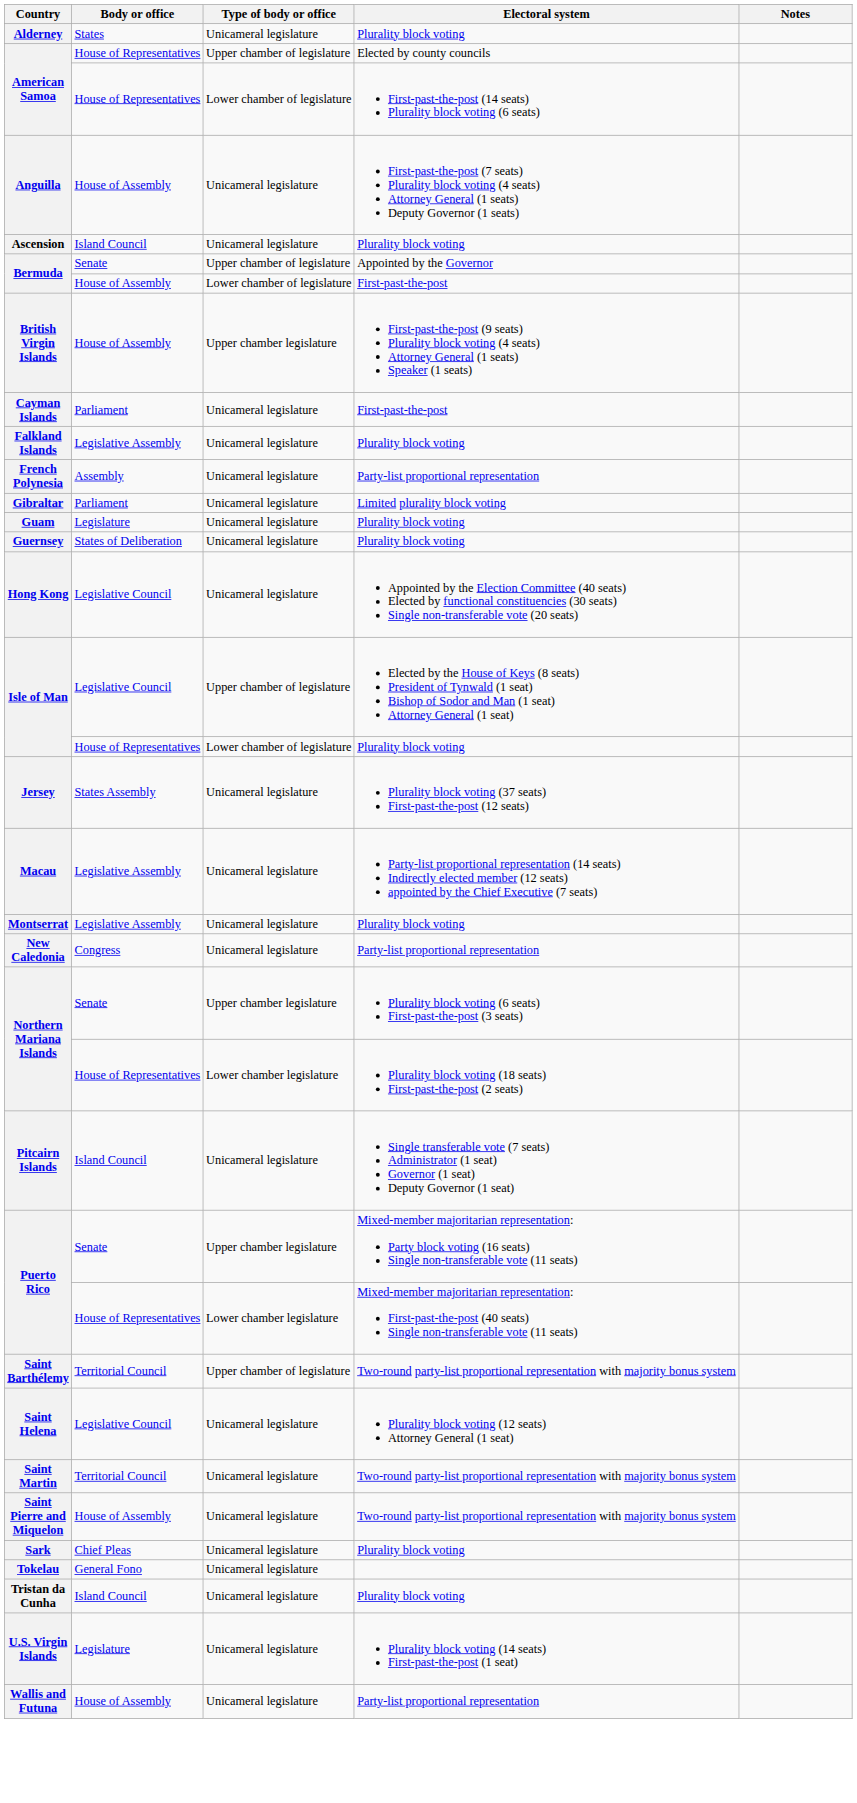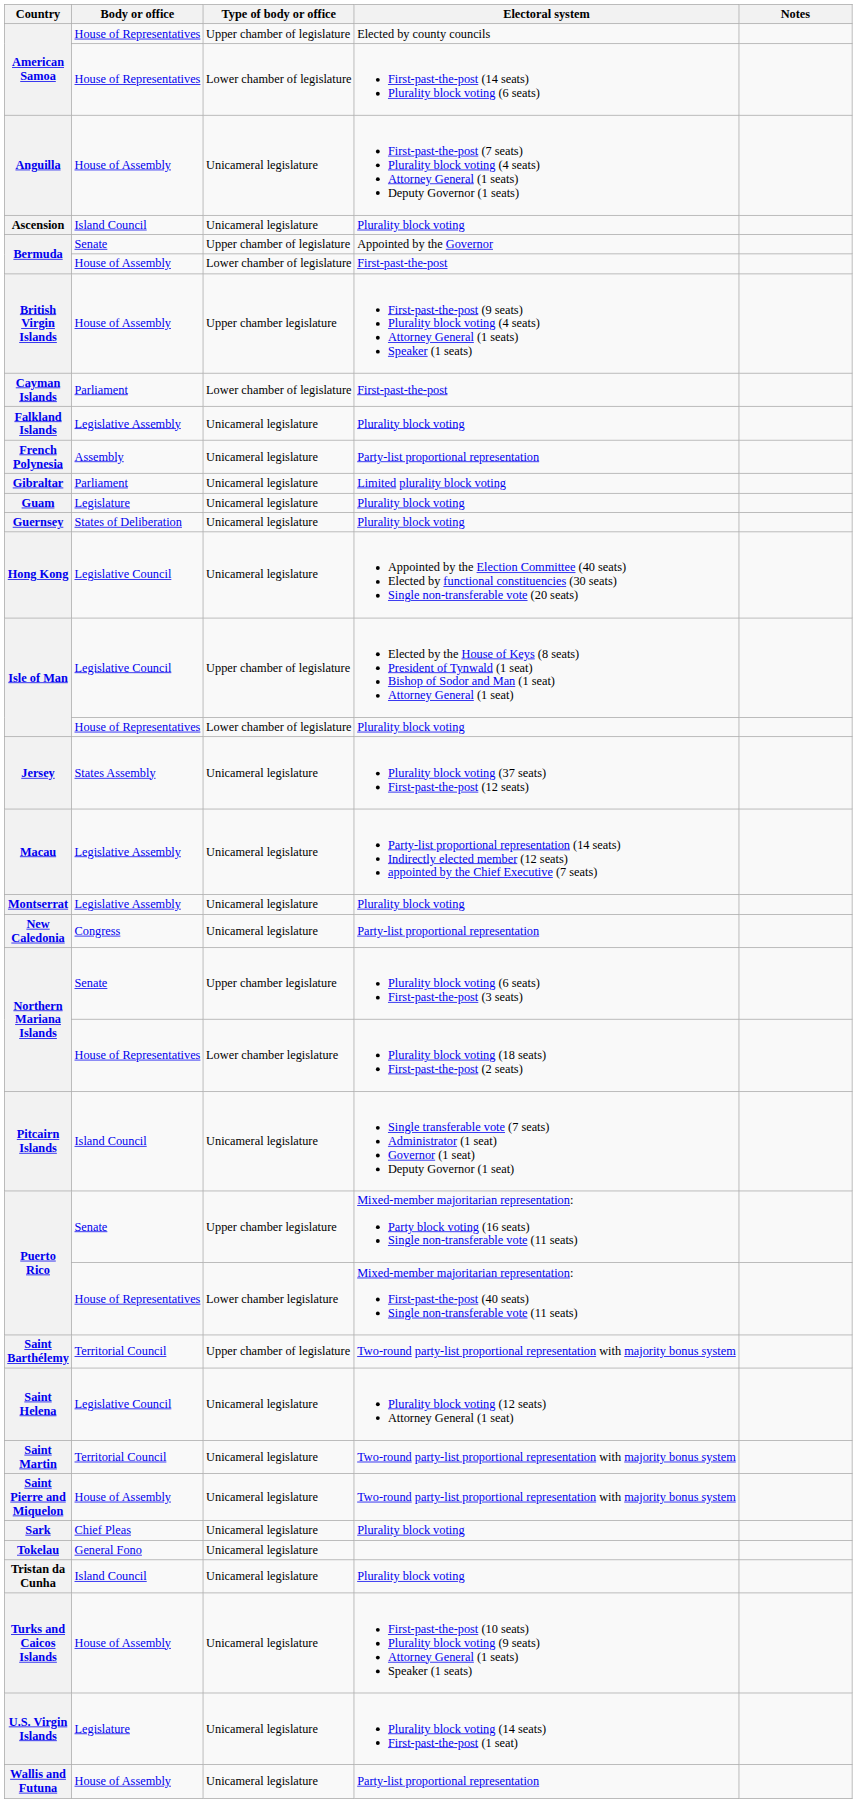- row: Alderney | States | Unicameral legislature | Plurality block voting
Cayman Islands | Type of body or office: Unicameral legislature -> Lower chamber of legislature
+ row: Turks and Caicos Islands | House of Assembly | Unicameral legislature | First-past-the-post (10 seats) Plurality block voting (9 seats) Attorney General (1 seats) Speaker (1 seats)
